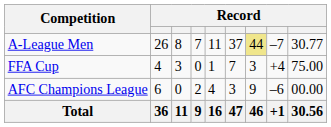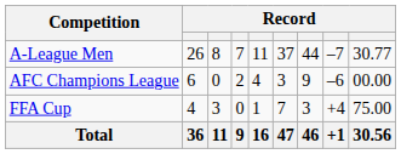A-League Men | column 7: khaki background -> no background
rows swapped: FFA Cup <-> AFC Champions League
